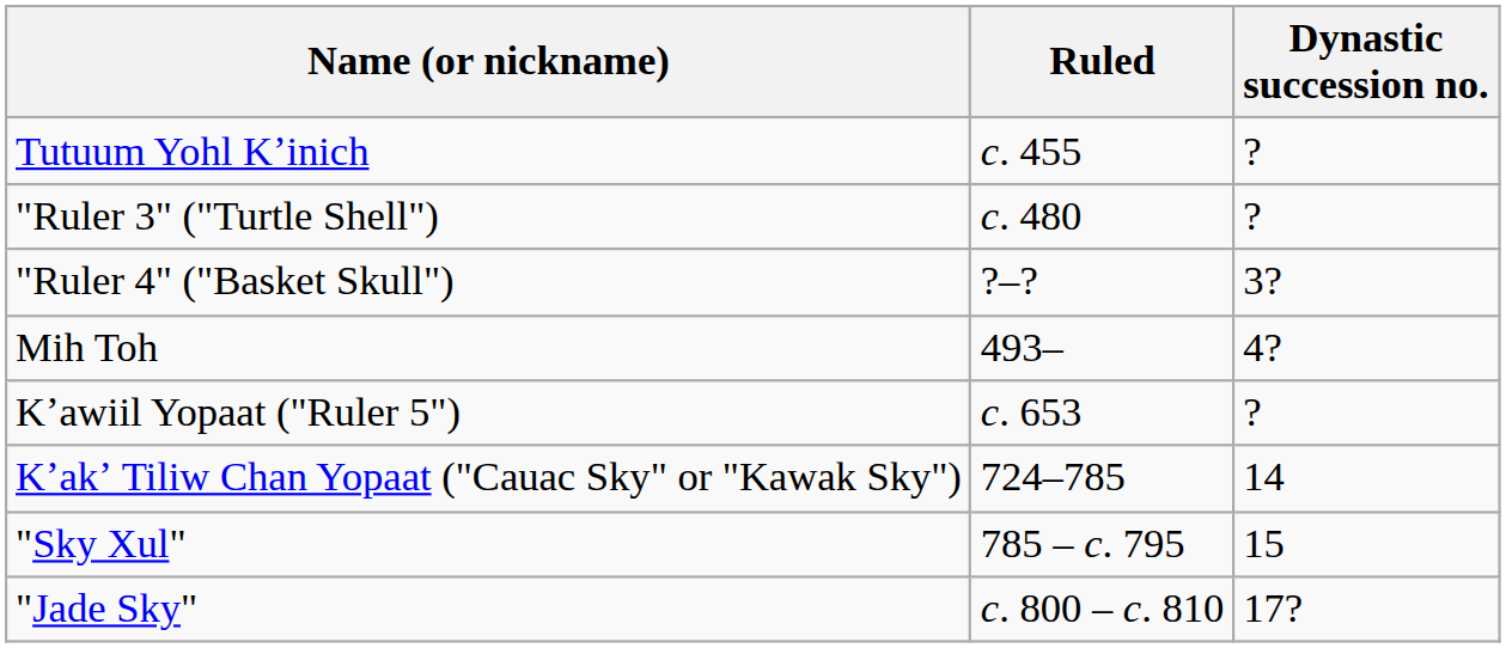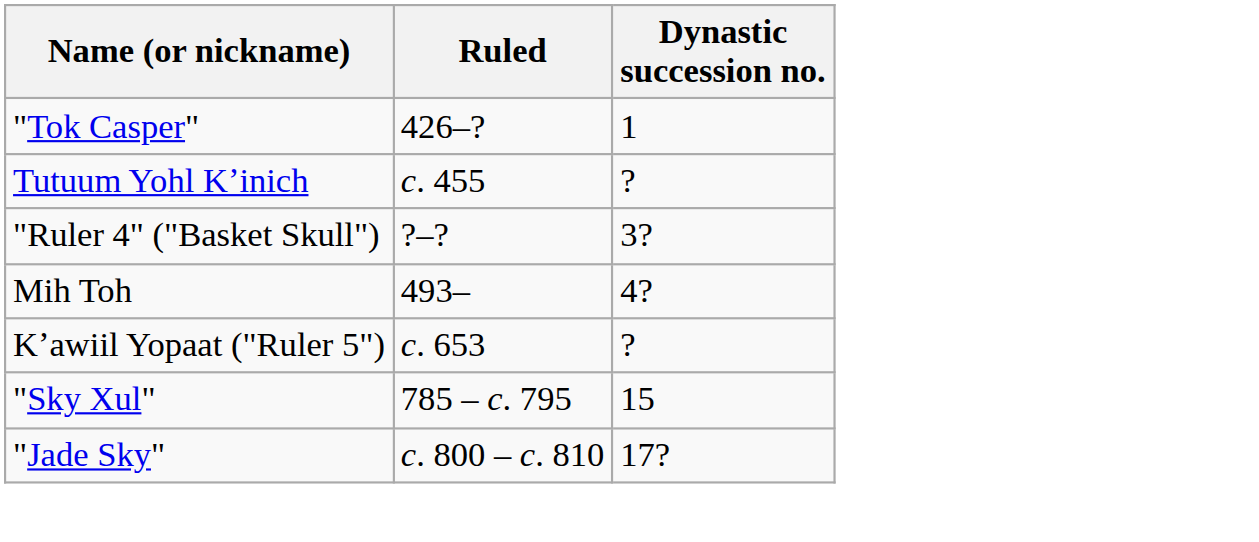+ row: "Tok Casper" | 426–? | 1
- row: "Ruler 3" ("Turtle Shell") | c. 480 | ?
- row: Kʼakʼ Tiliw Chan Yopaat ("Cauac Sky" or "Kawak Sky") | 724–785 | 14
